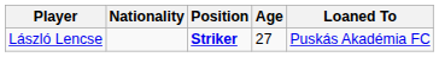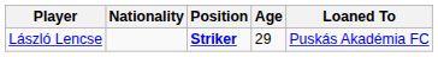László Lencse | Age: 27 -> 29
